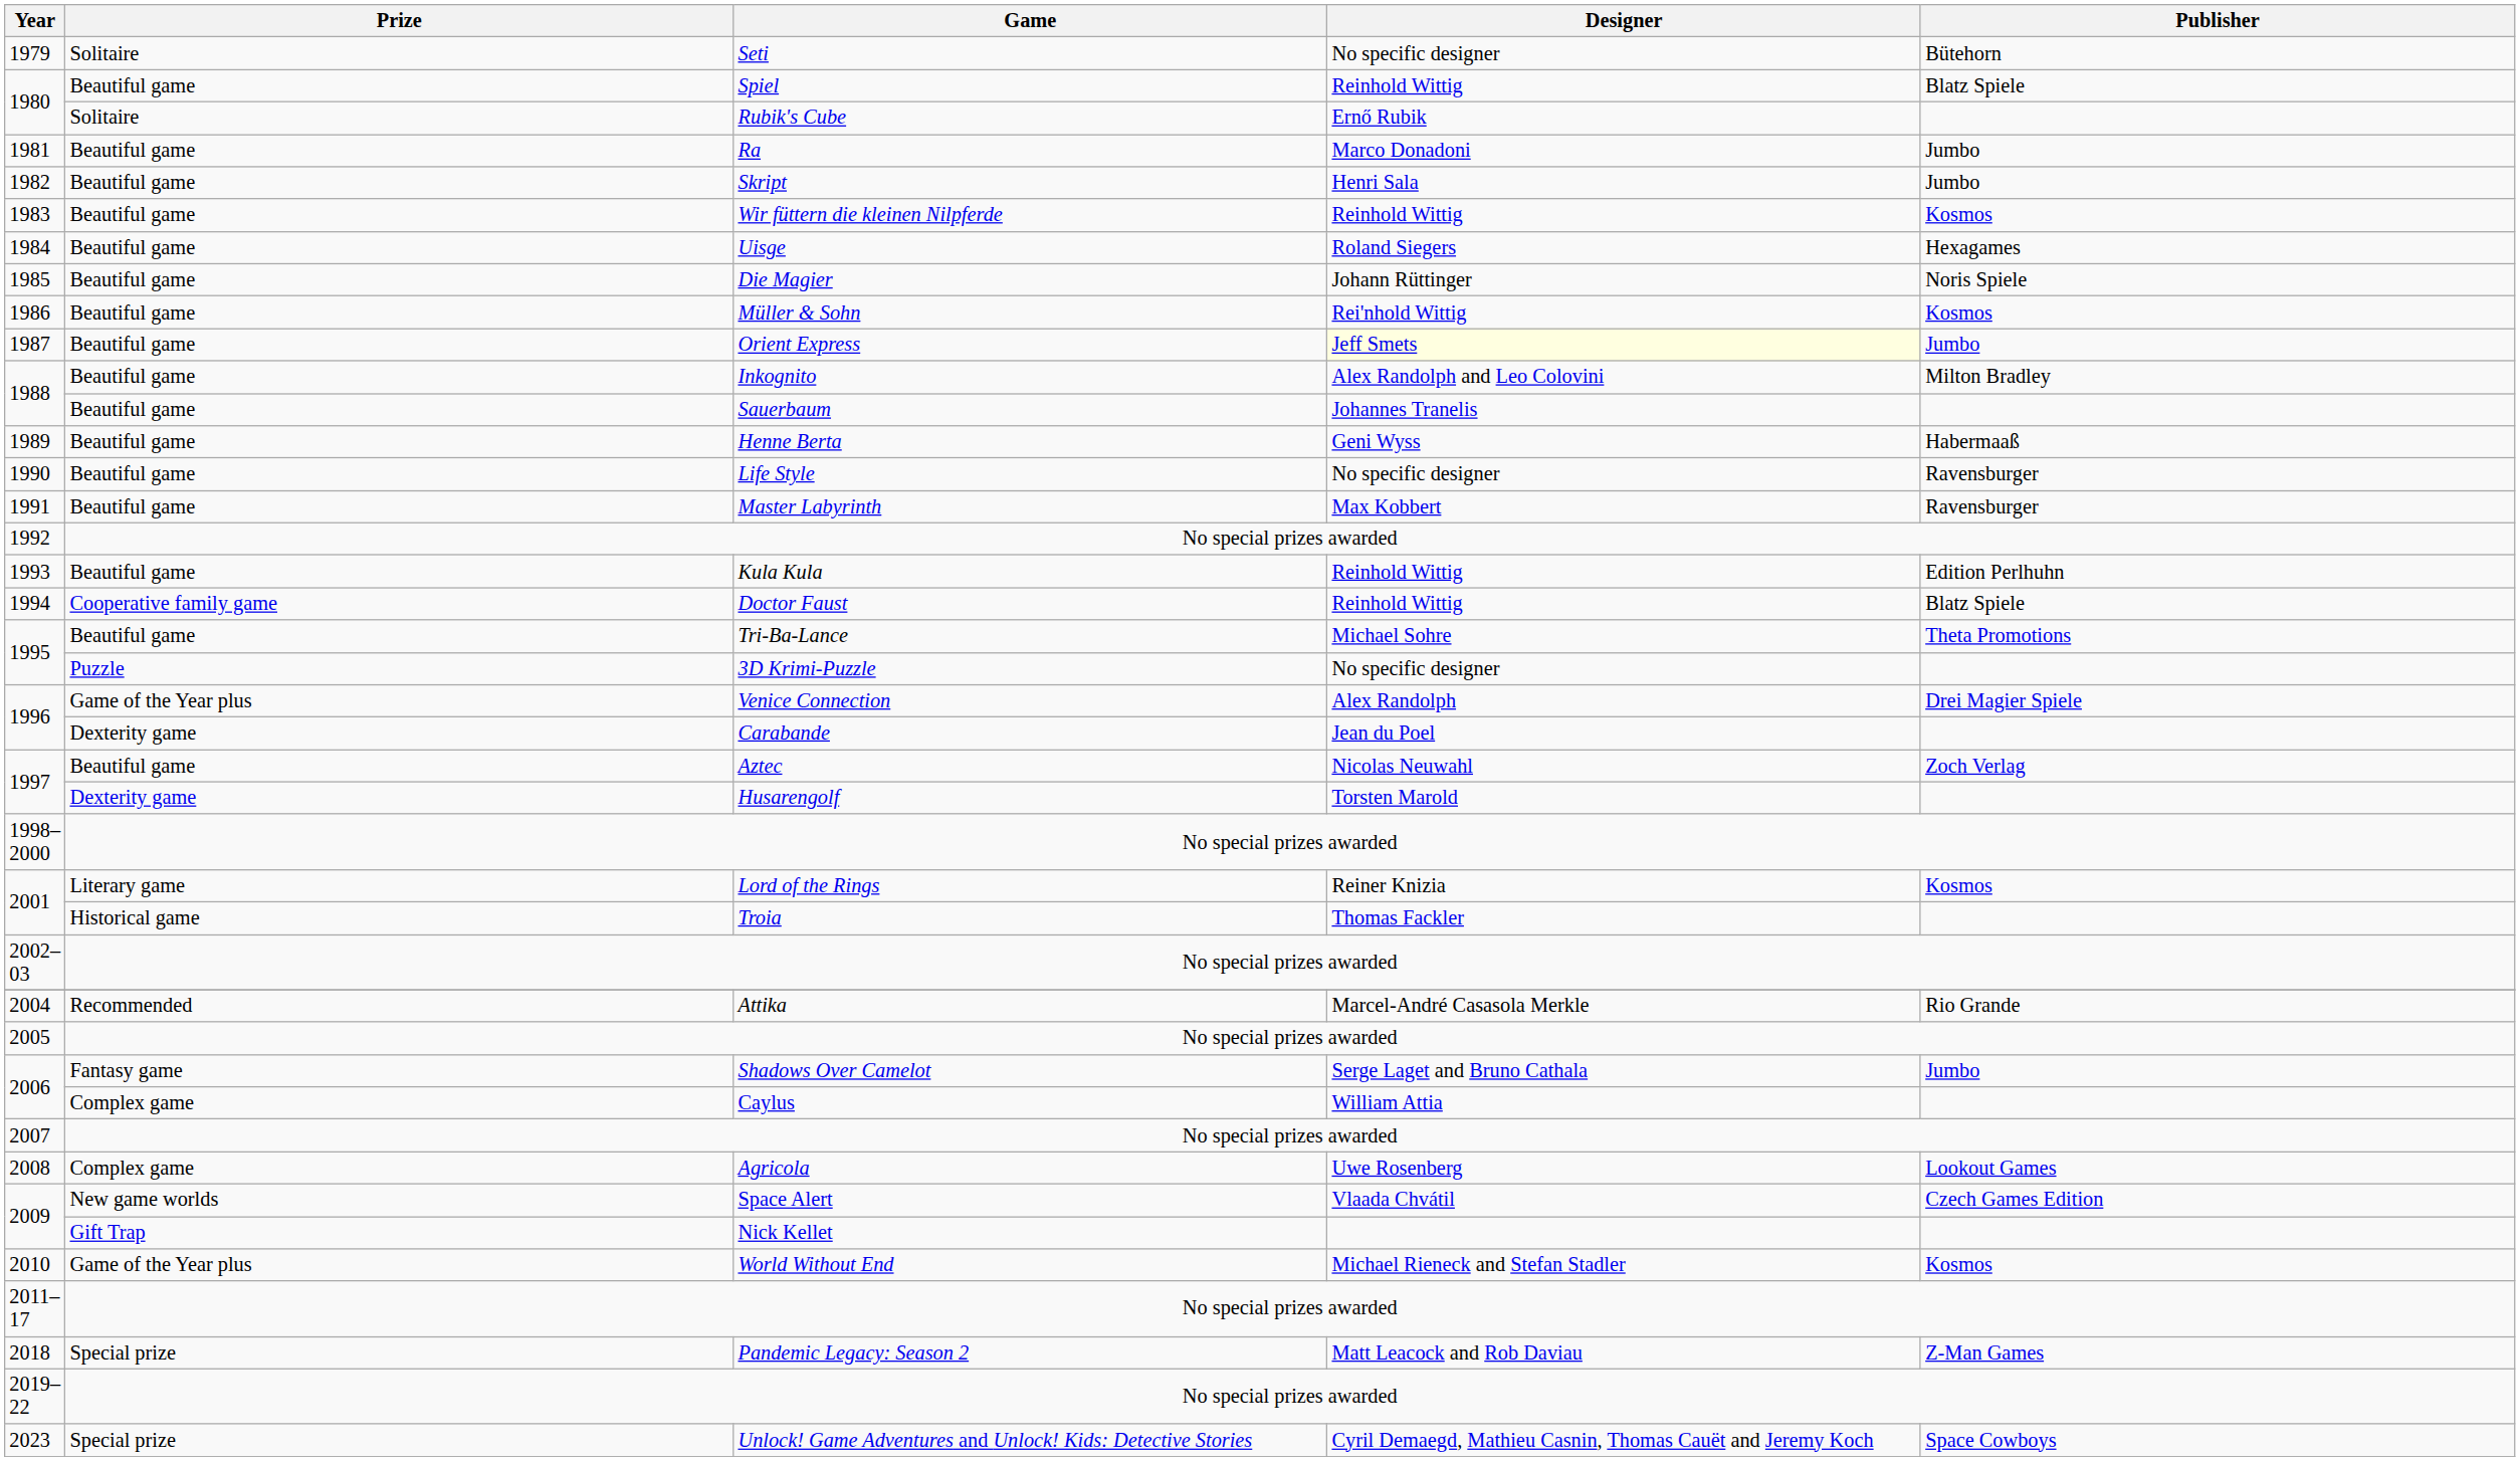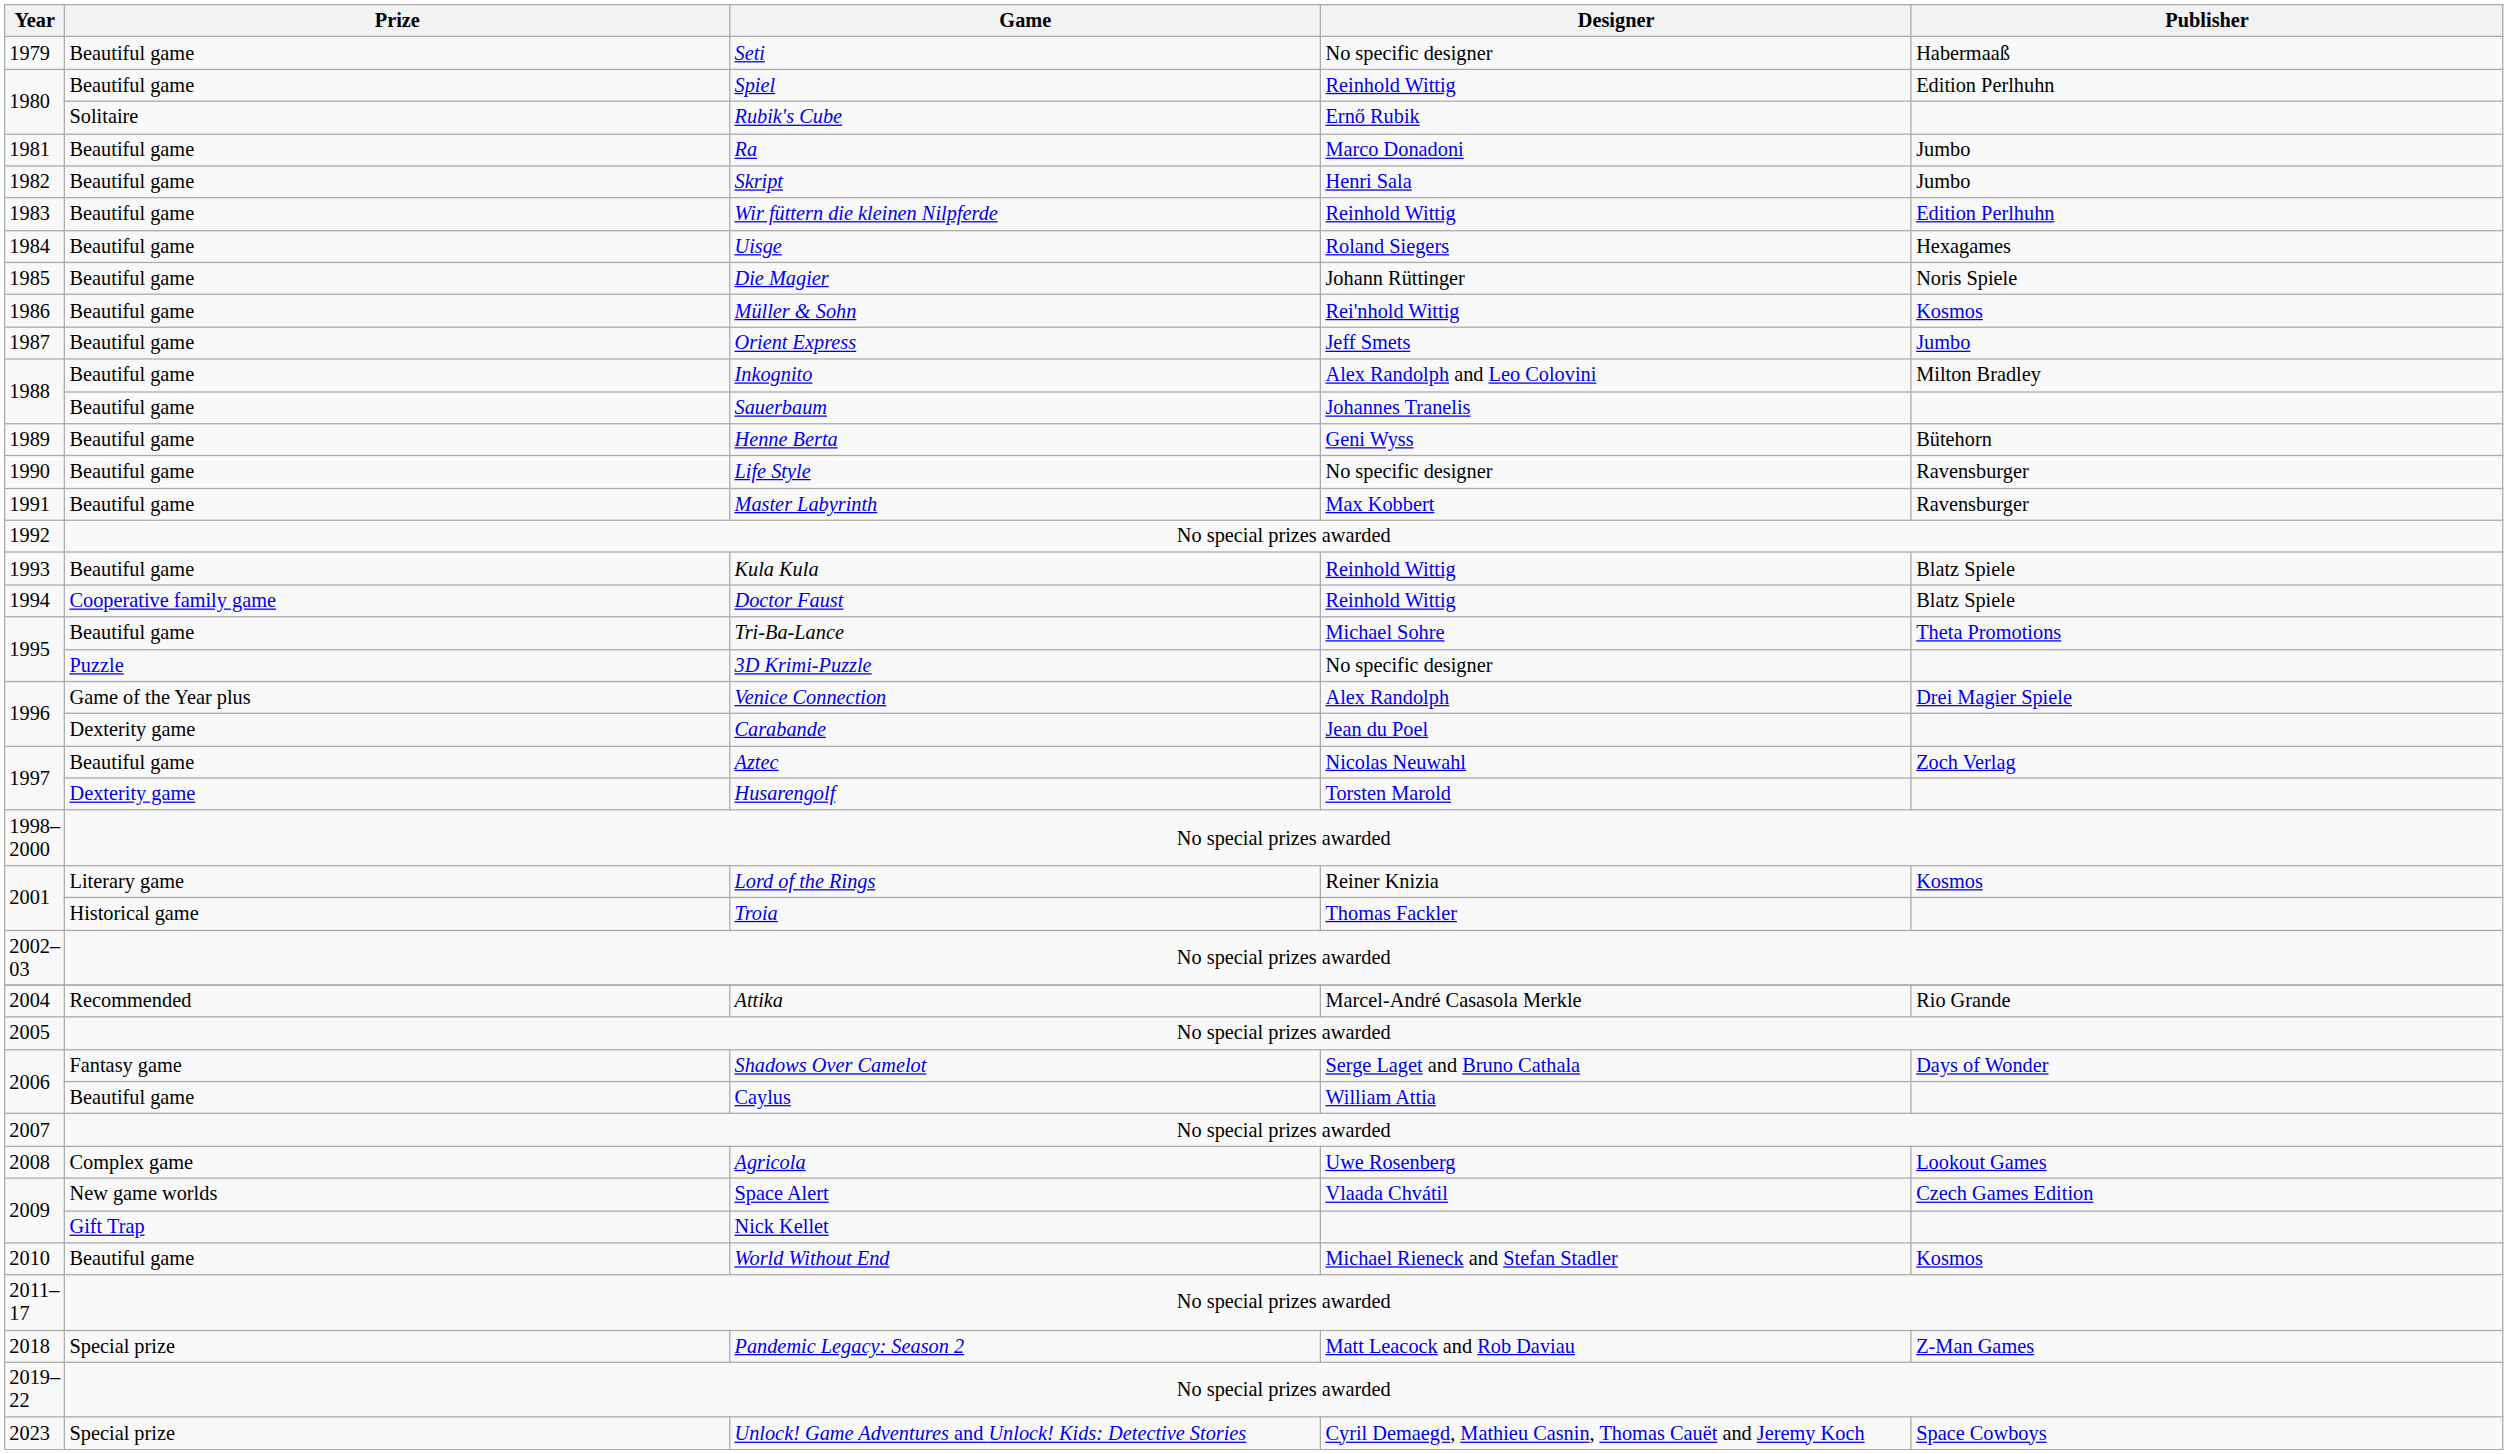Seti | Prize: Solitaire -> Beautiful game
Seti | Publisher: Bütehorn -> Habermaaß
Spiel | Publisher: Blatz Spiele -> Edition Perlhuhn
Wir füttern die kleinen Nilpferde | Publisher: Kosmos -> Edition Perlhuhn
Orient Express | Designer: lightyellow background -> no background
Henne Berta | Publisher: Habermaaß -> Bütehorn
Kula Kula | Publisher: Edition Perlhuhn -> Blatz Spiele
Shadows Over Camelot | Publisher: Jumbo -> Days of Wonder
Caylus | Prize: Complex game -> Beautiful game
World Without End | Prize: Game of the Year plus -> Beautiful game
